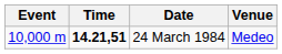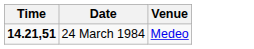- column: Event | 10,000 m
